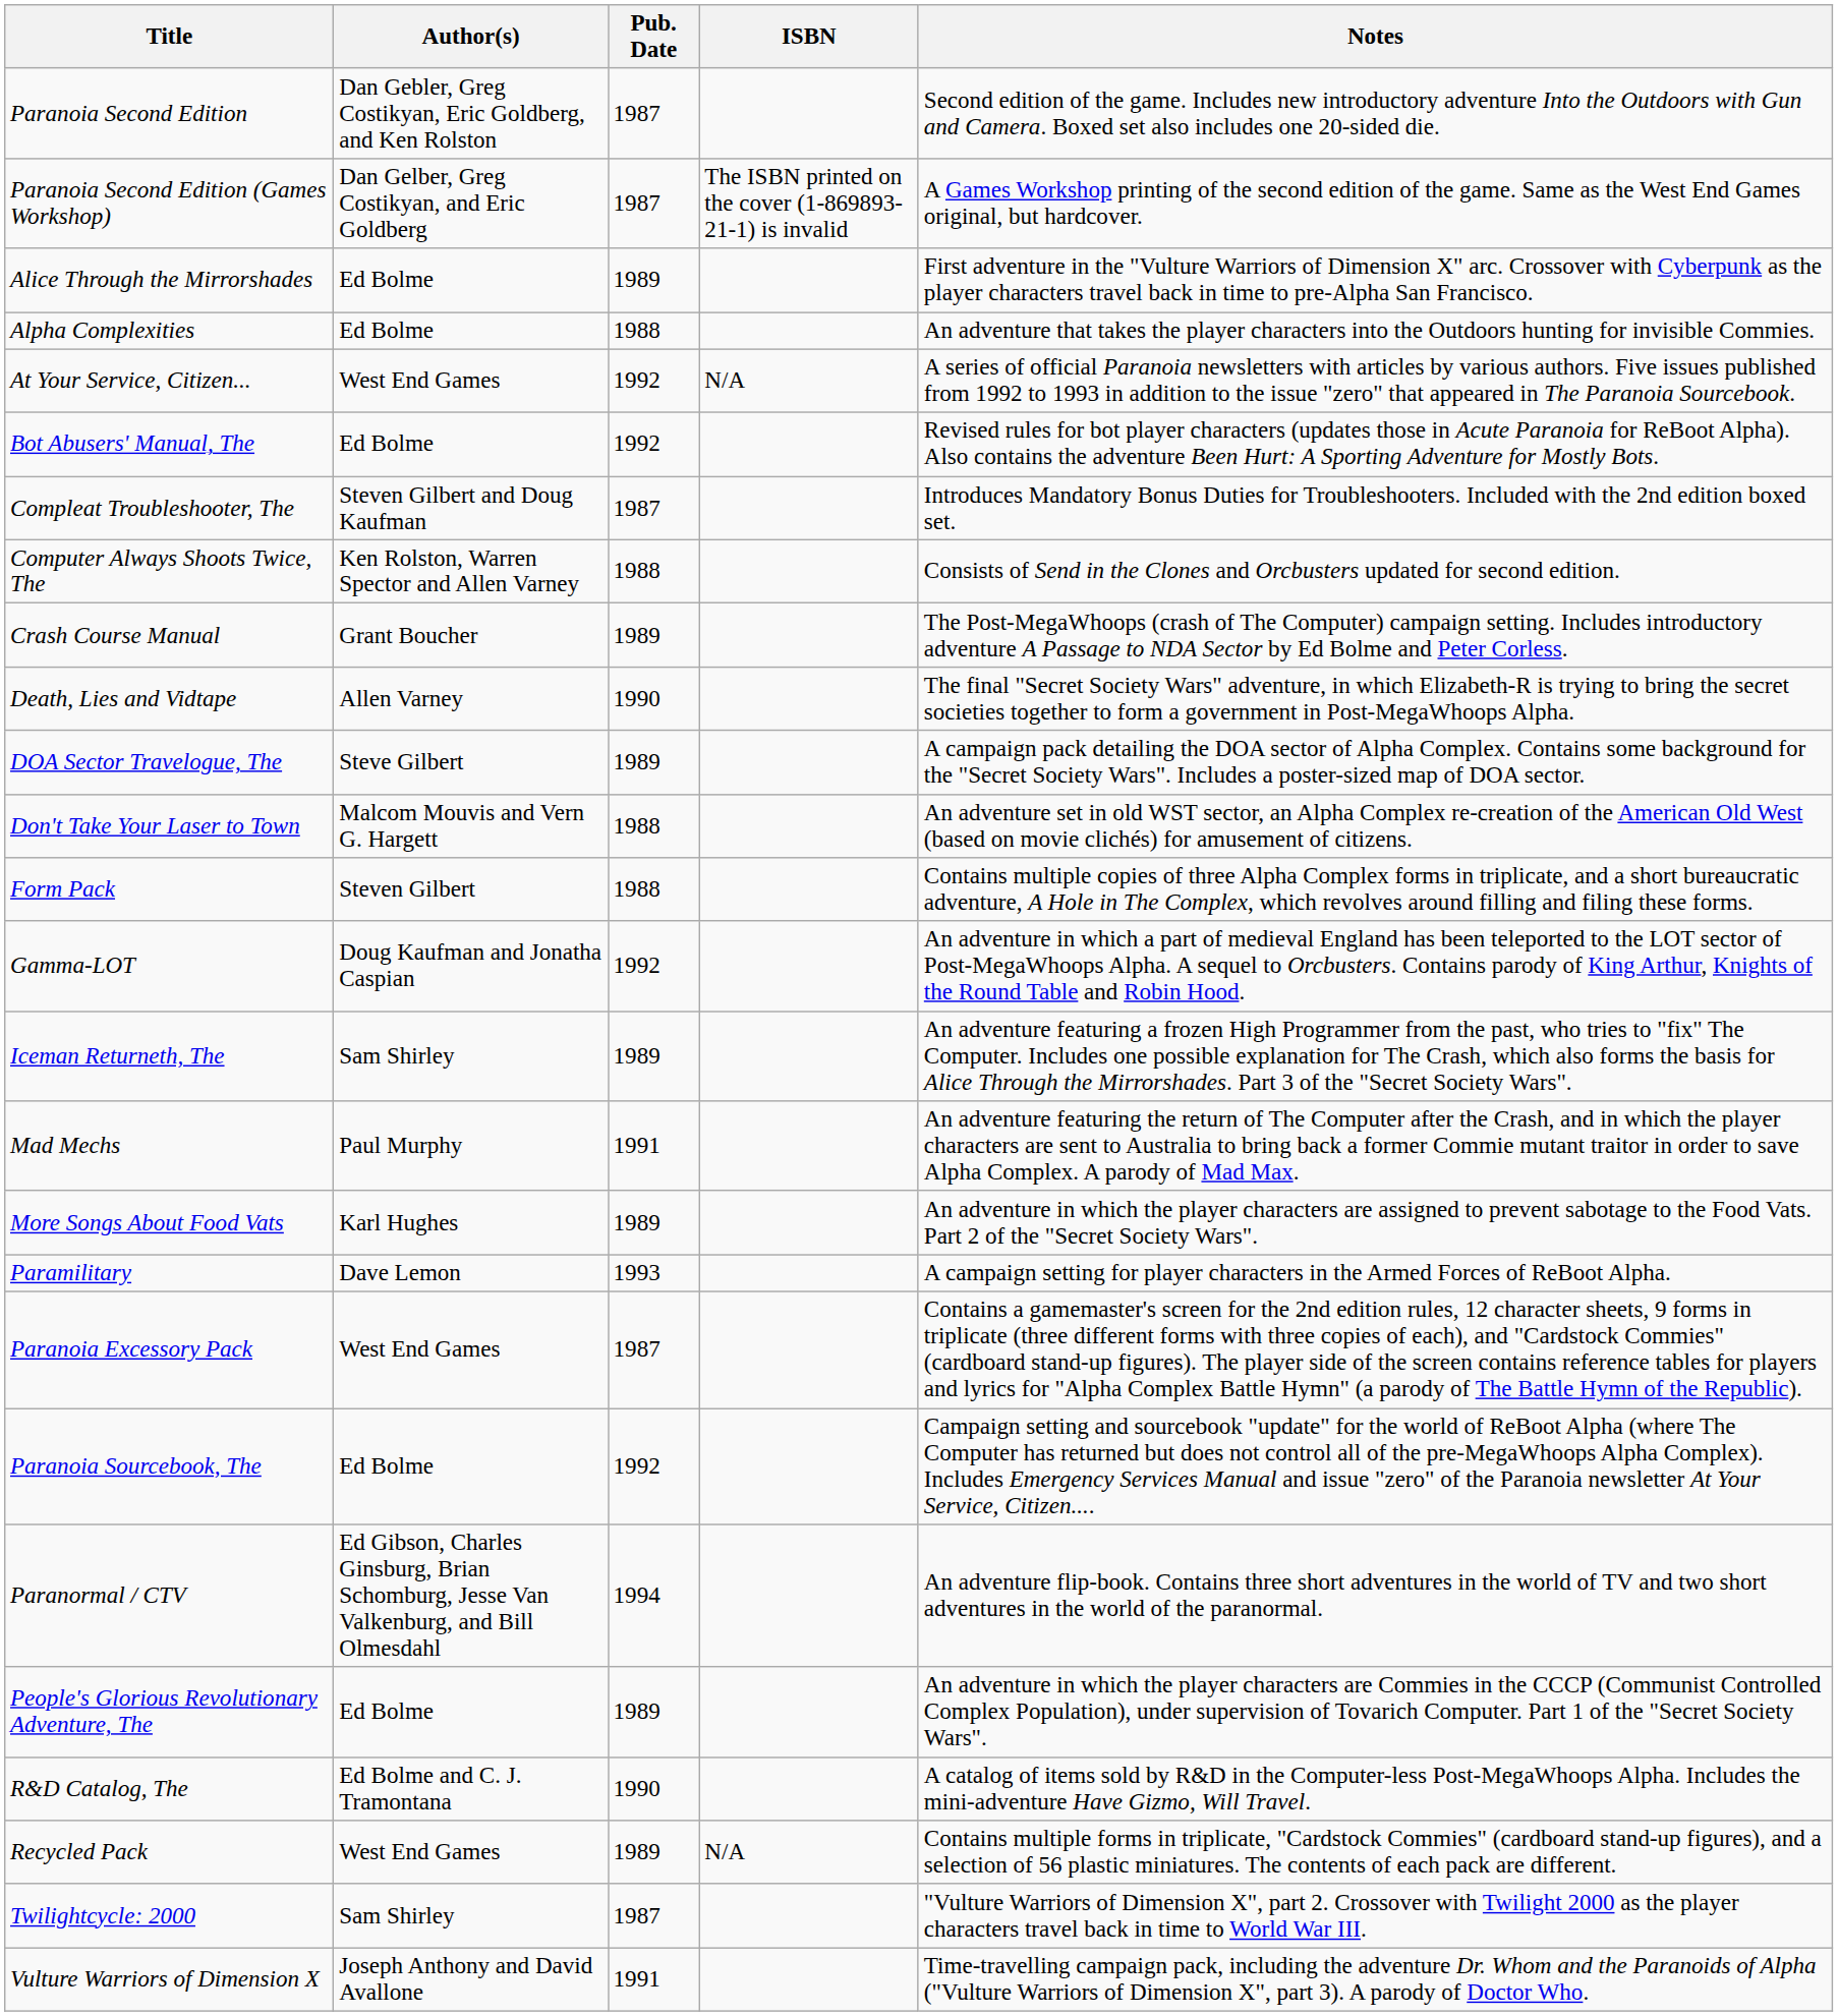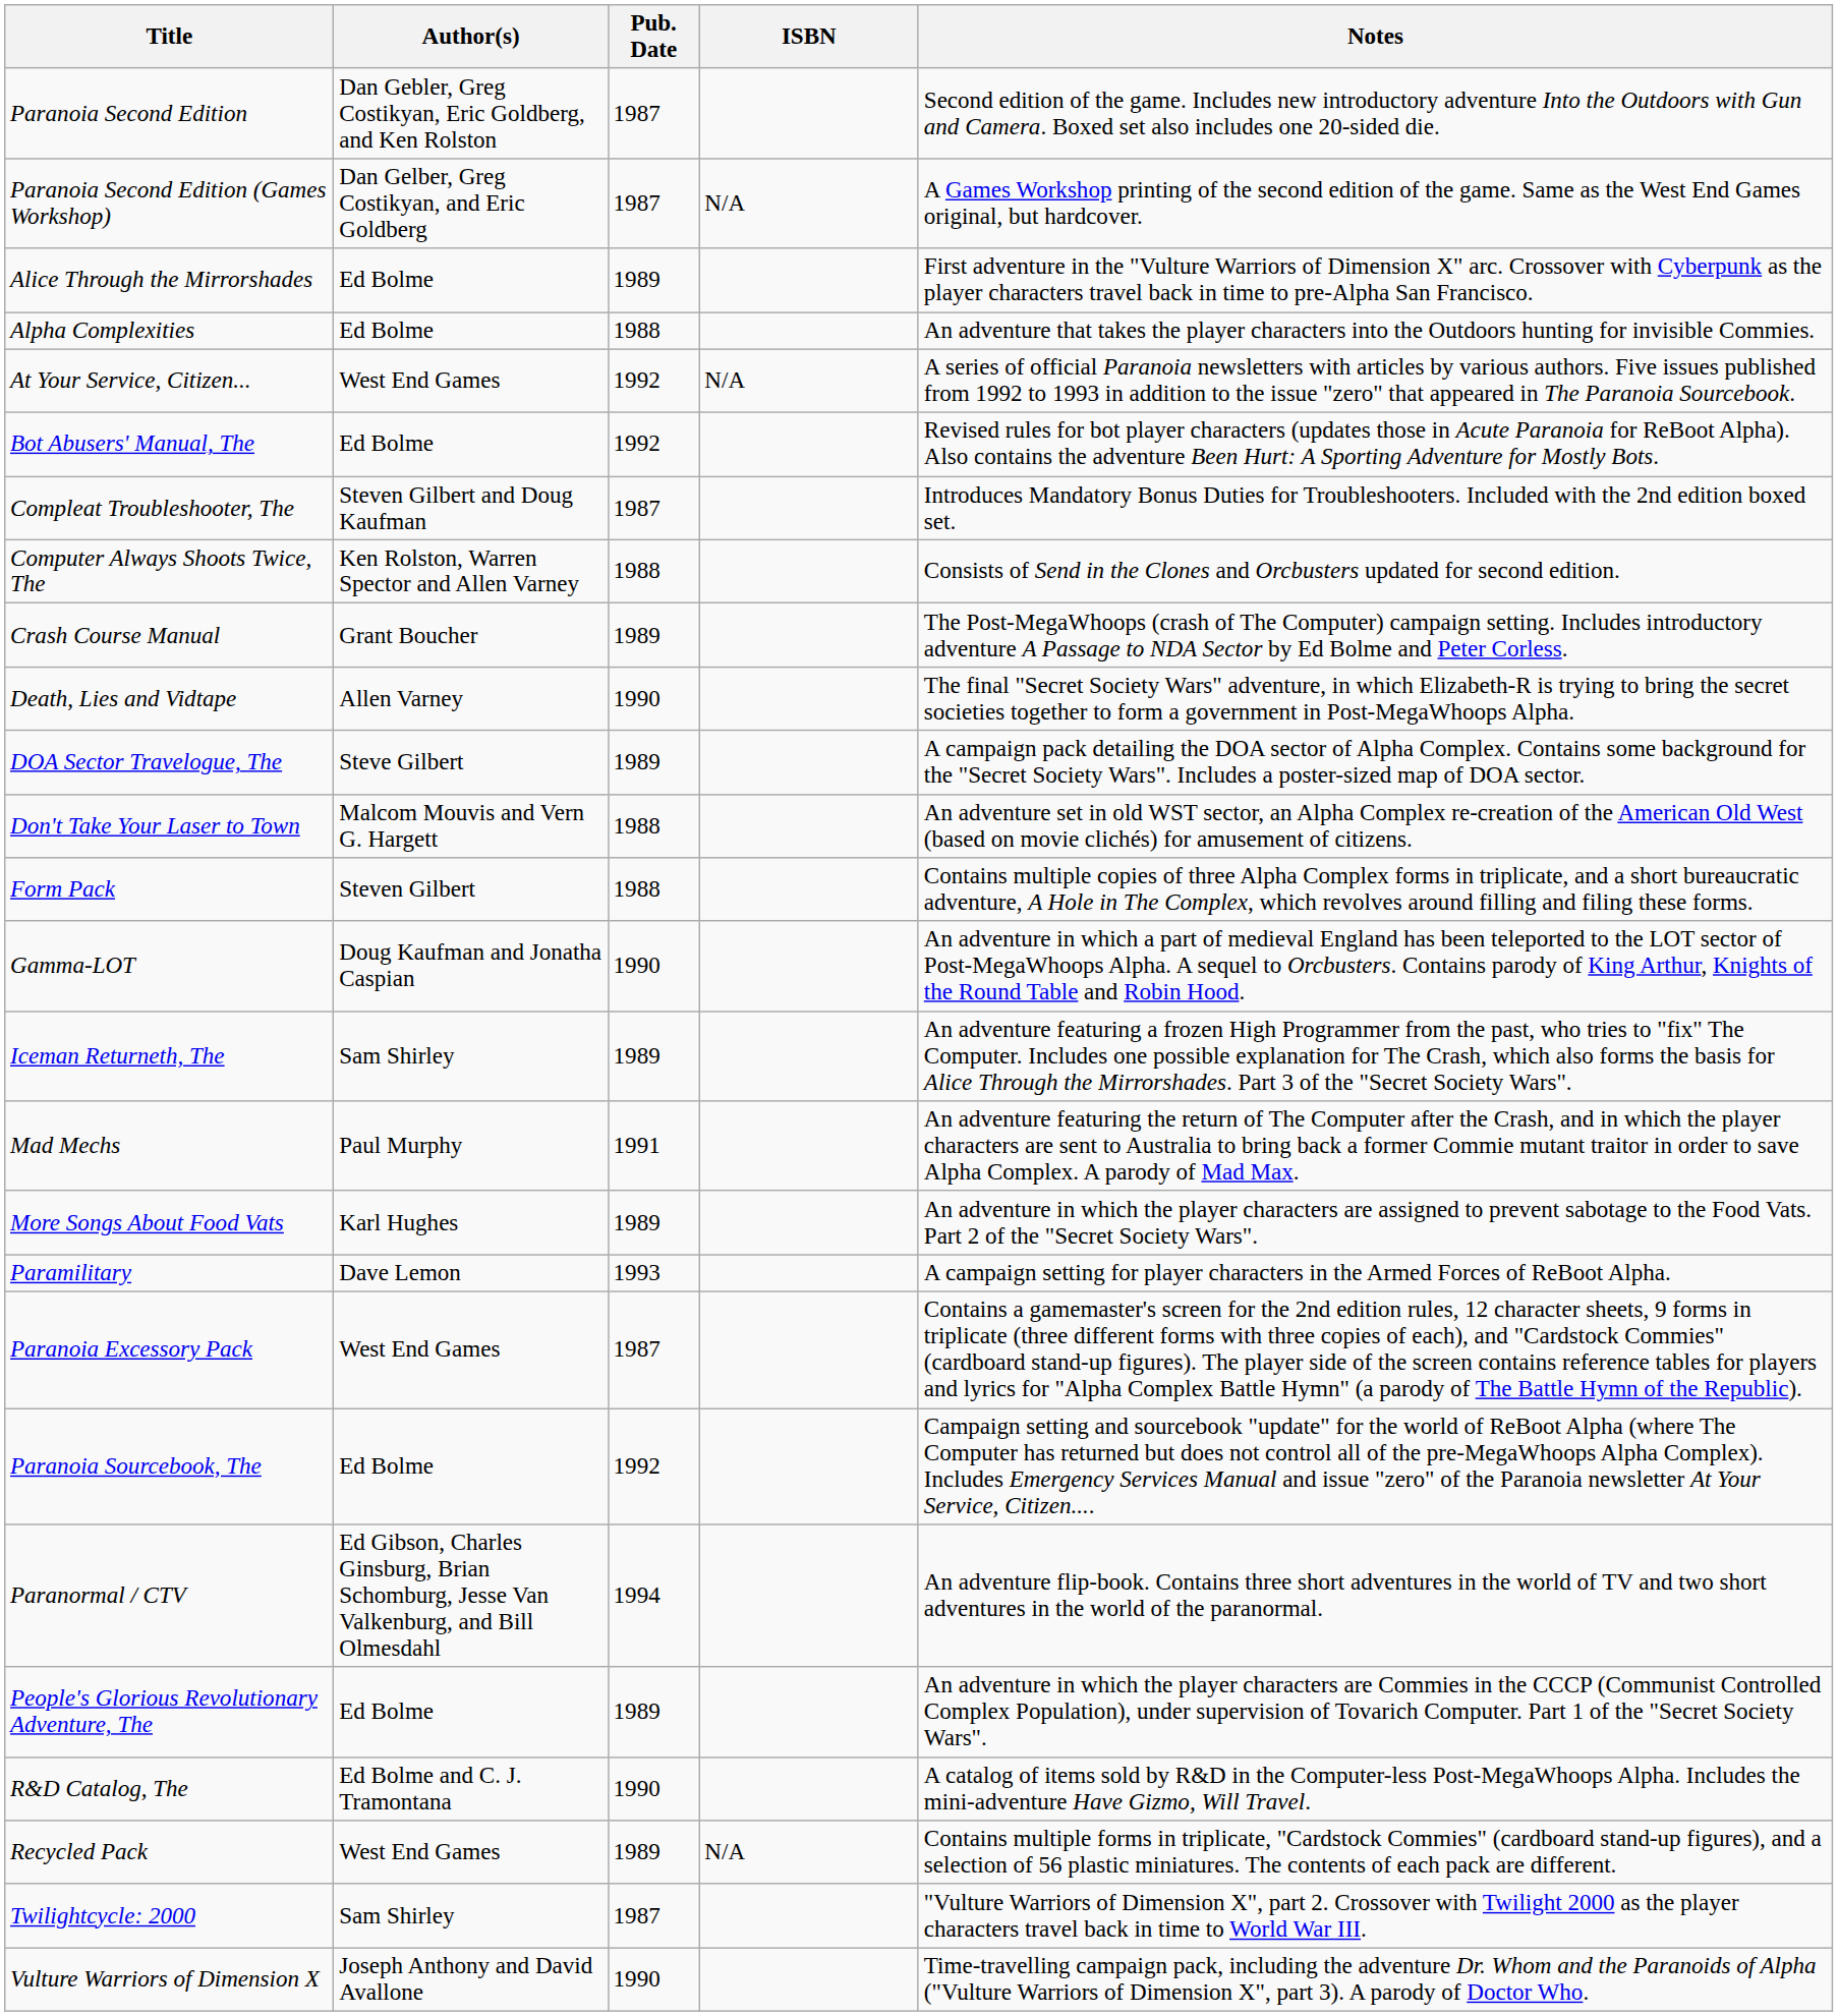Paranoia Second Edition (Games Workshop) | ISBN: The ISBN printed on the cover (1-869893-21-1) is invalid -> N/A
Gamma-LOT | Pub. Date: 1992 -> 1990
Vulture Warriors of Dimension X | Pub. Date: 1991 -> 1990
